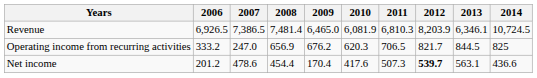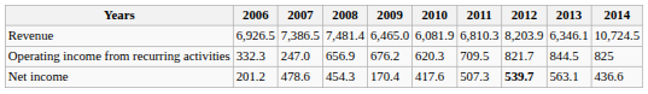Operating income from recurring activities | 2006: 333.2 -> 332.3
Operating income from recurring activities | 2011: 706.5 -> 709.5
Net income | 2008: 454.4 -> 454.3
